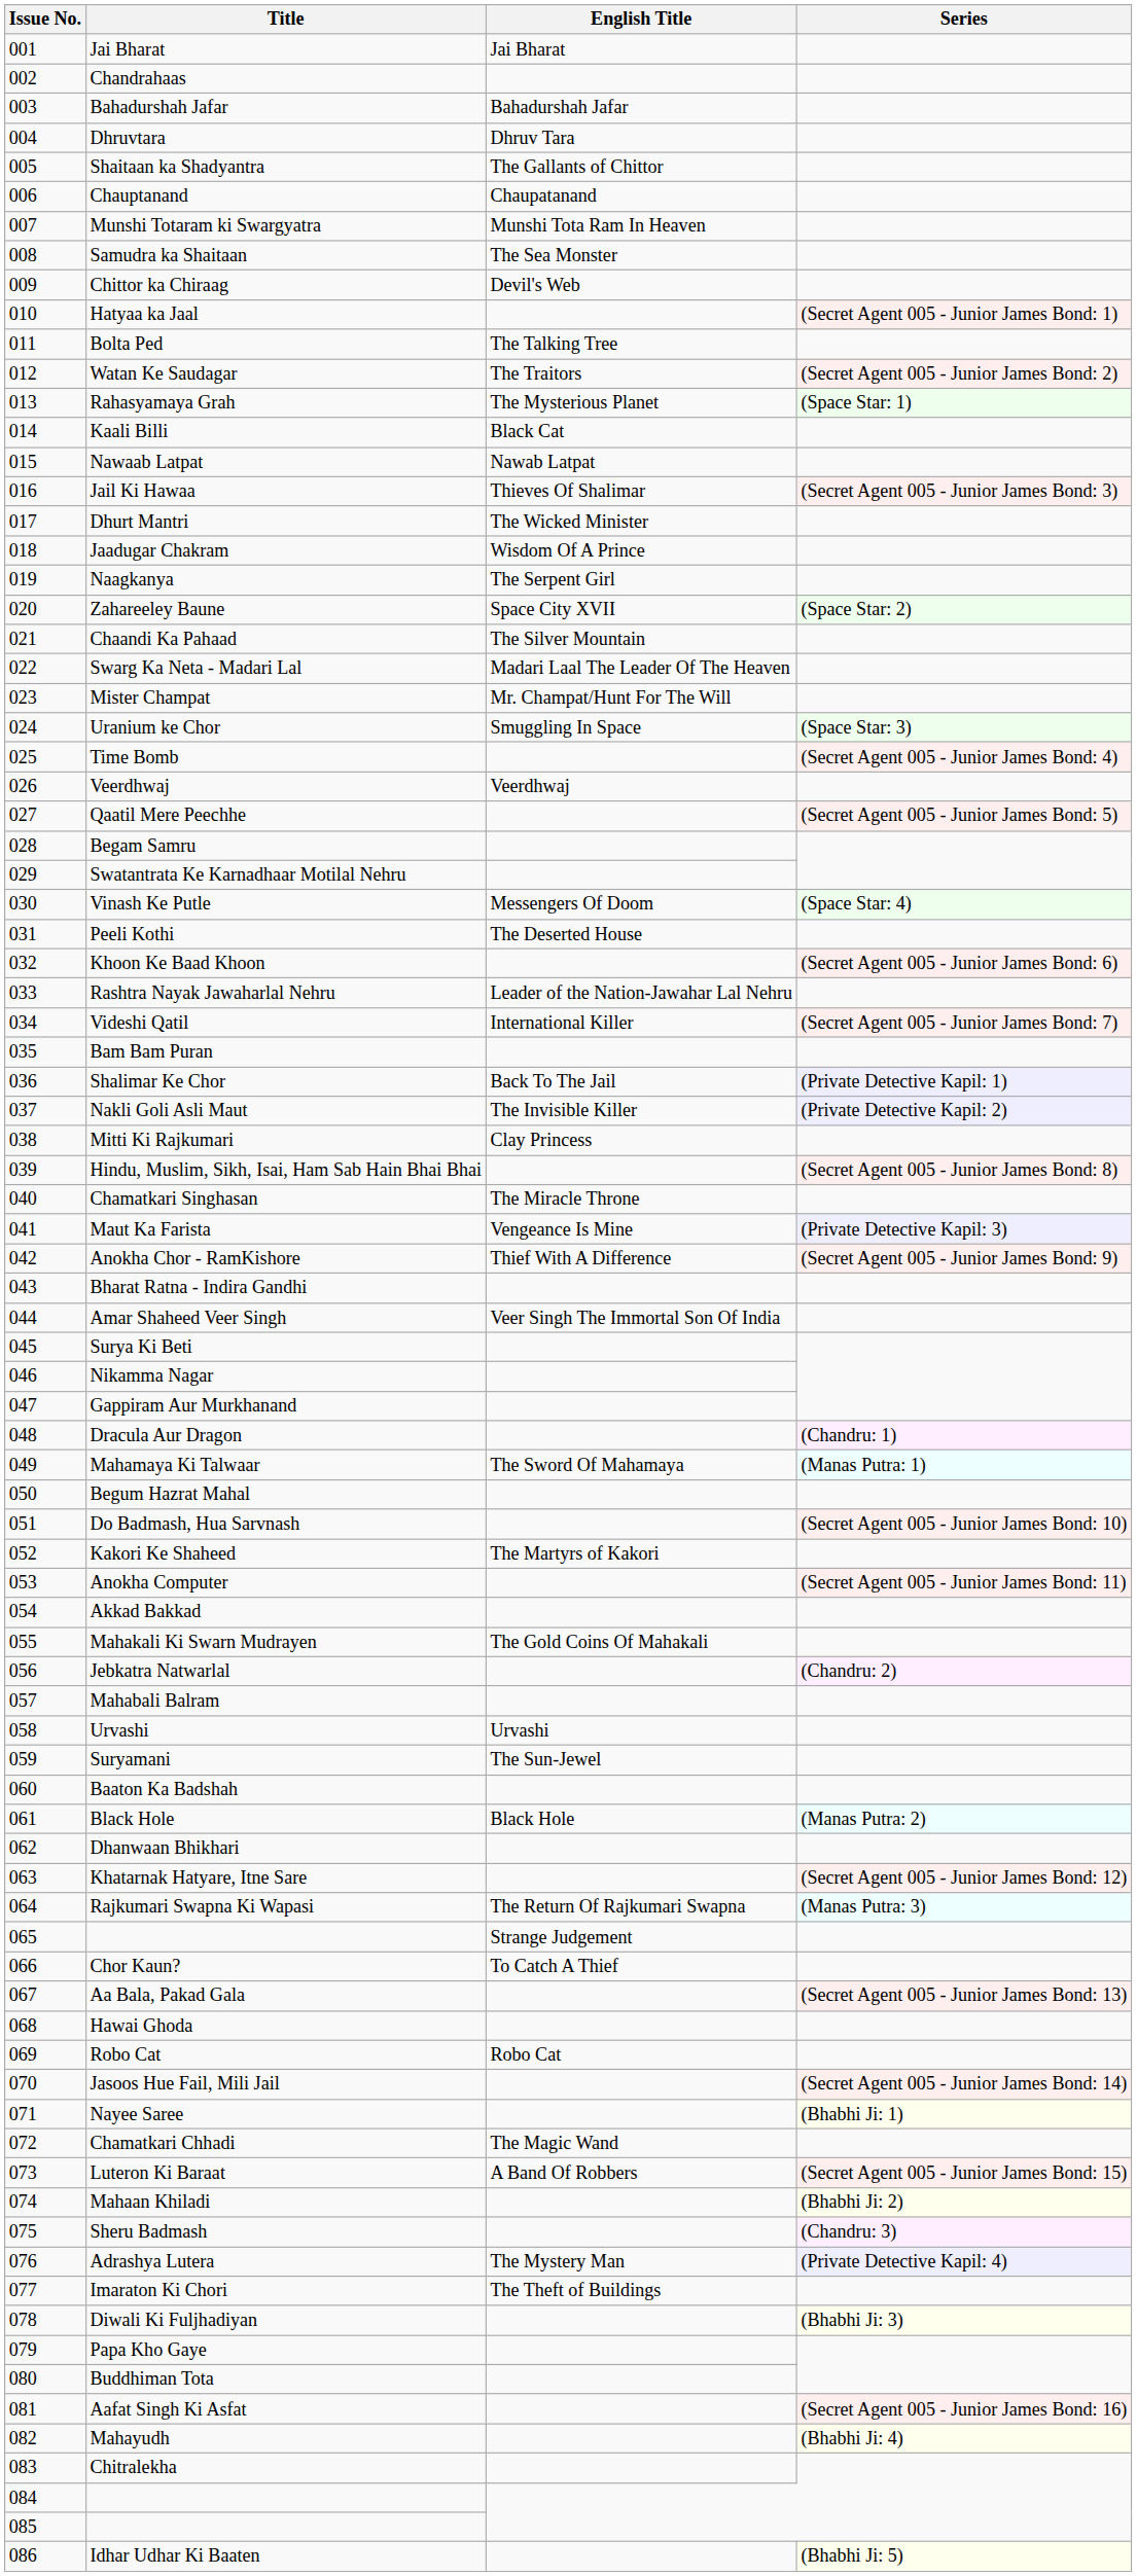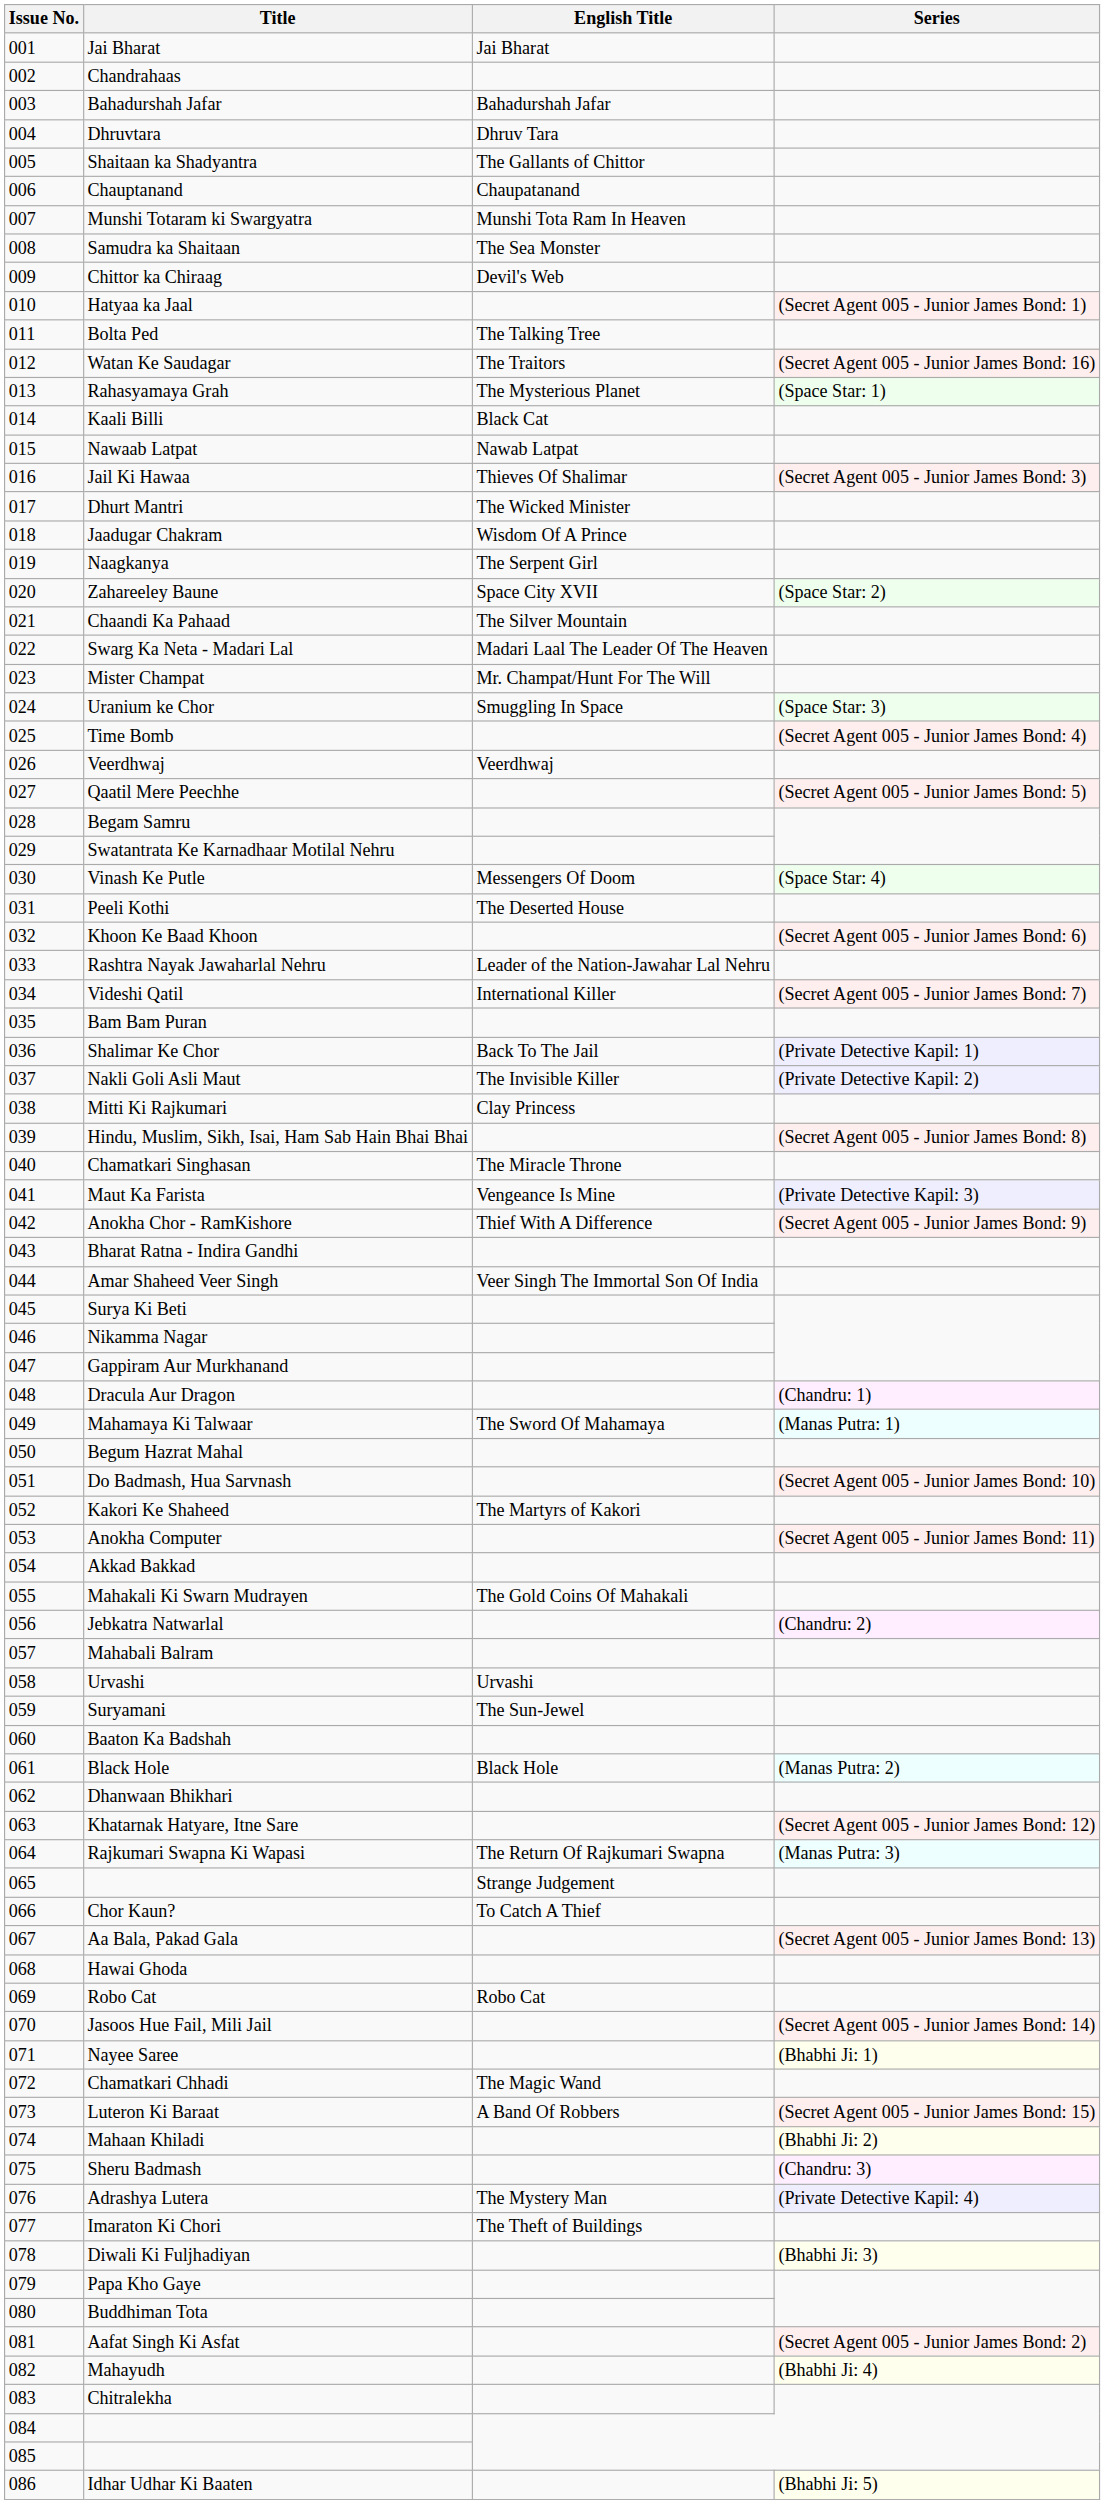Watan Ke Saudagar | Series: (Secret Agent 005 - Junior James Bond: 2) -> (Secret Agent 005 - Junior James Bond: 16)
Aafat Singh Ki Asfat | Series: (Secret Agent 005 - Junior James Bond: 16) -> (Secret Agent 005 - Junior James Bond: 2)
